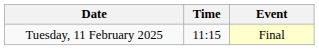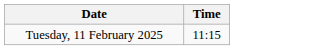- column: Event | Final
